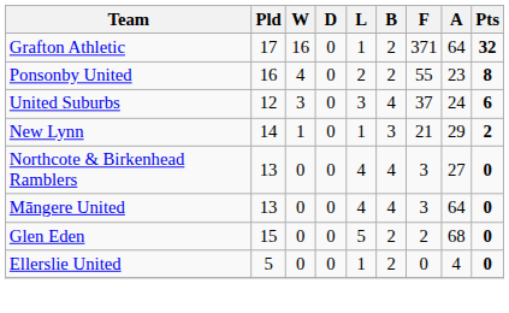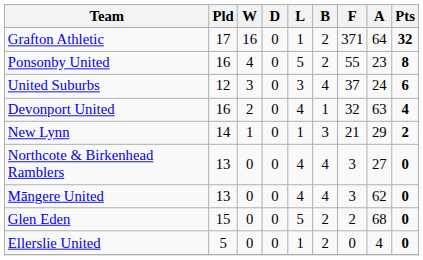Ponsonby United | L: 2 -> 5
+ row: Devonport United | 16 | 2 | 0 | 4 | 1 | 32 | 63 | 4
Māngere United | A: 64 -> 62
